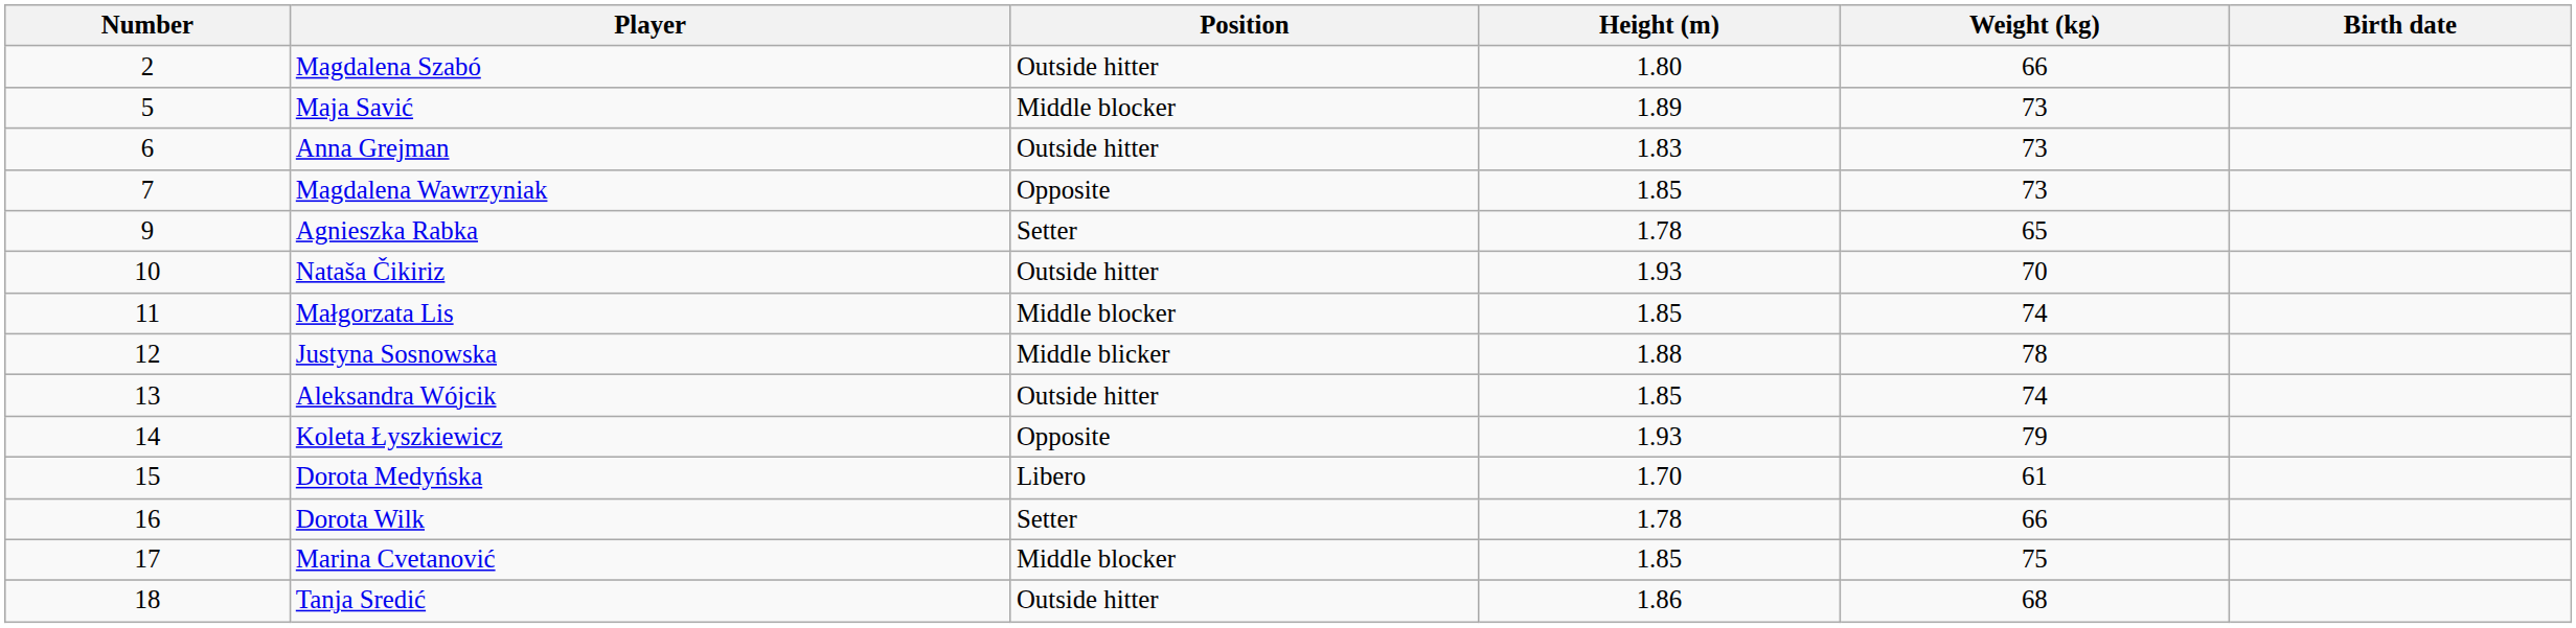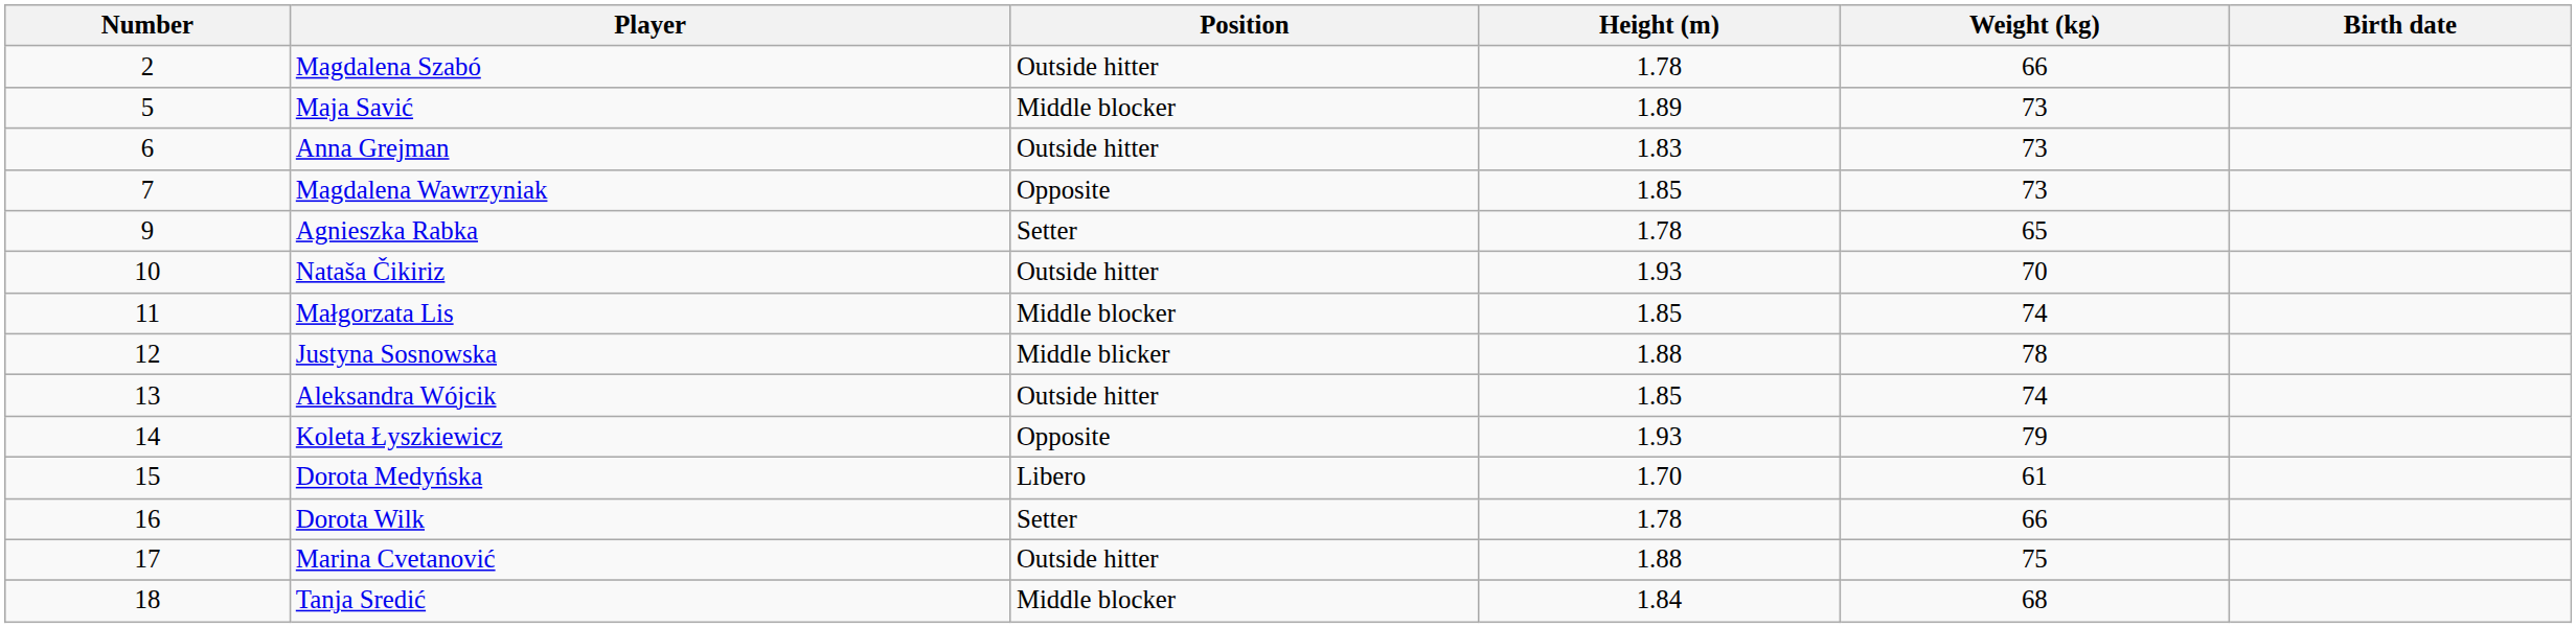Magdalena Szabó | Height (m): 1.80 -> 1.78
Marina Cvetanović | Position: Middle blocker -> Outside hitter
Marina Cvetanović | Height (m): 1.85 -> 1.88
Tanja Sredić | Position: Outside hitter -> Middle blocker
Tanja Sredić | Height (m): 1.86 -> 1.84
